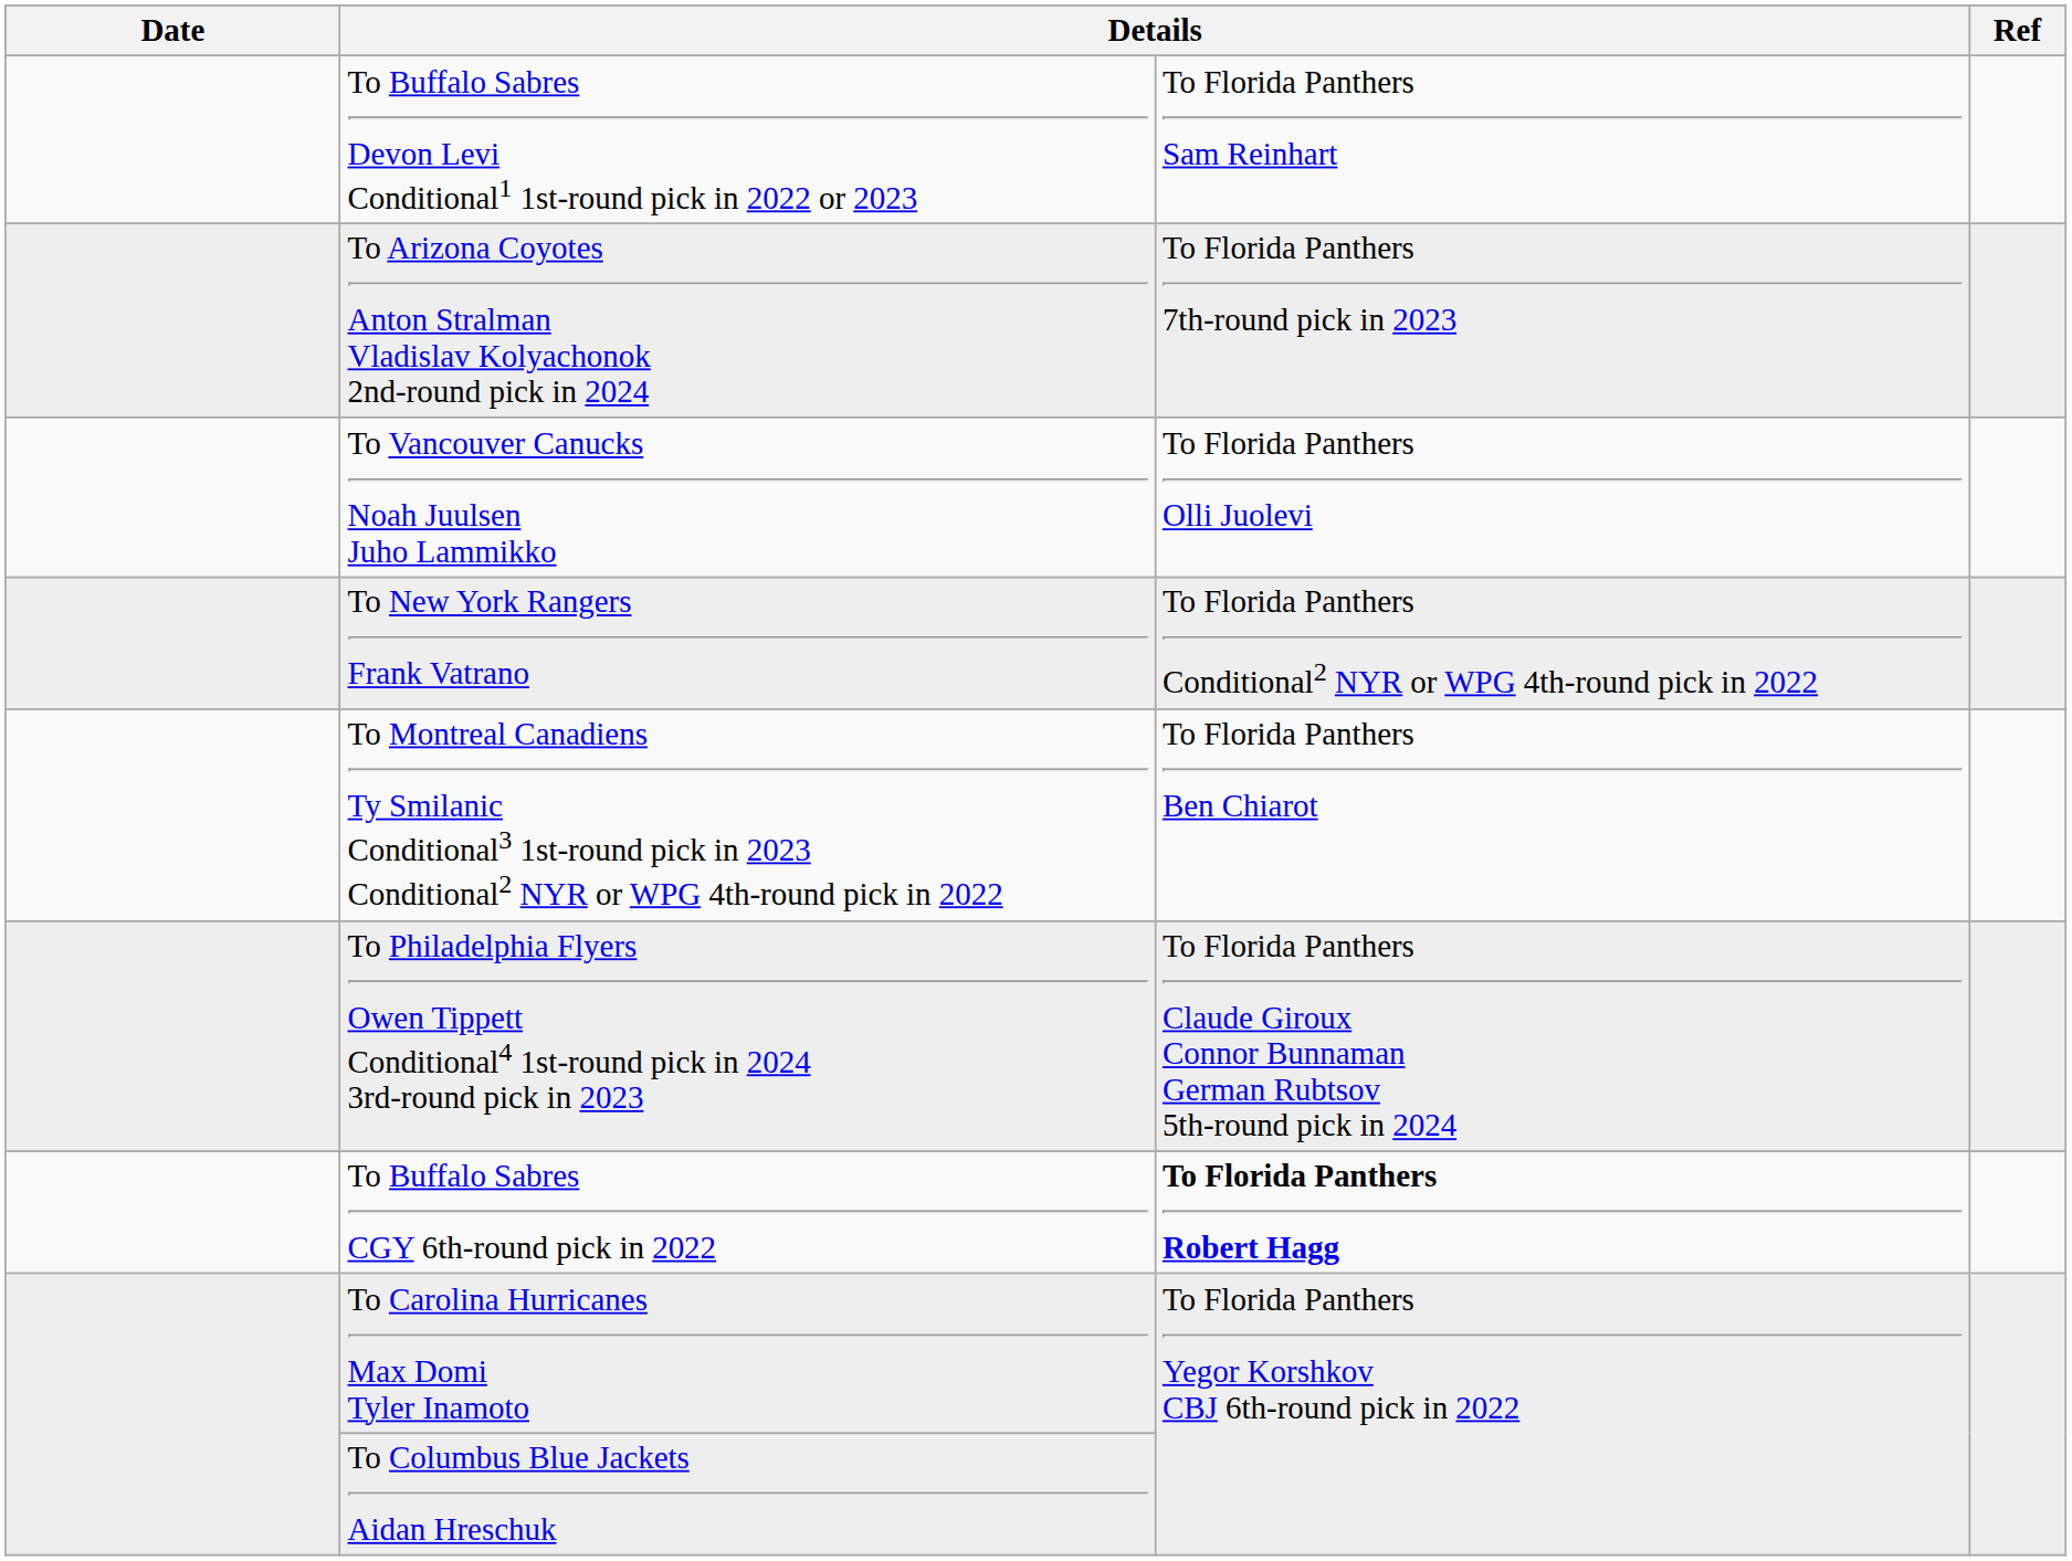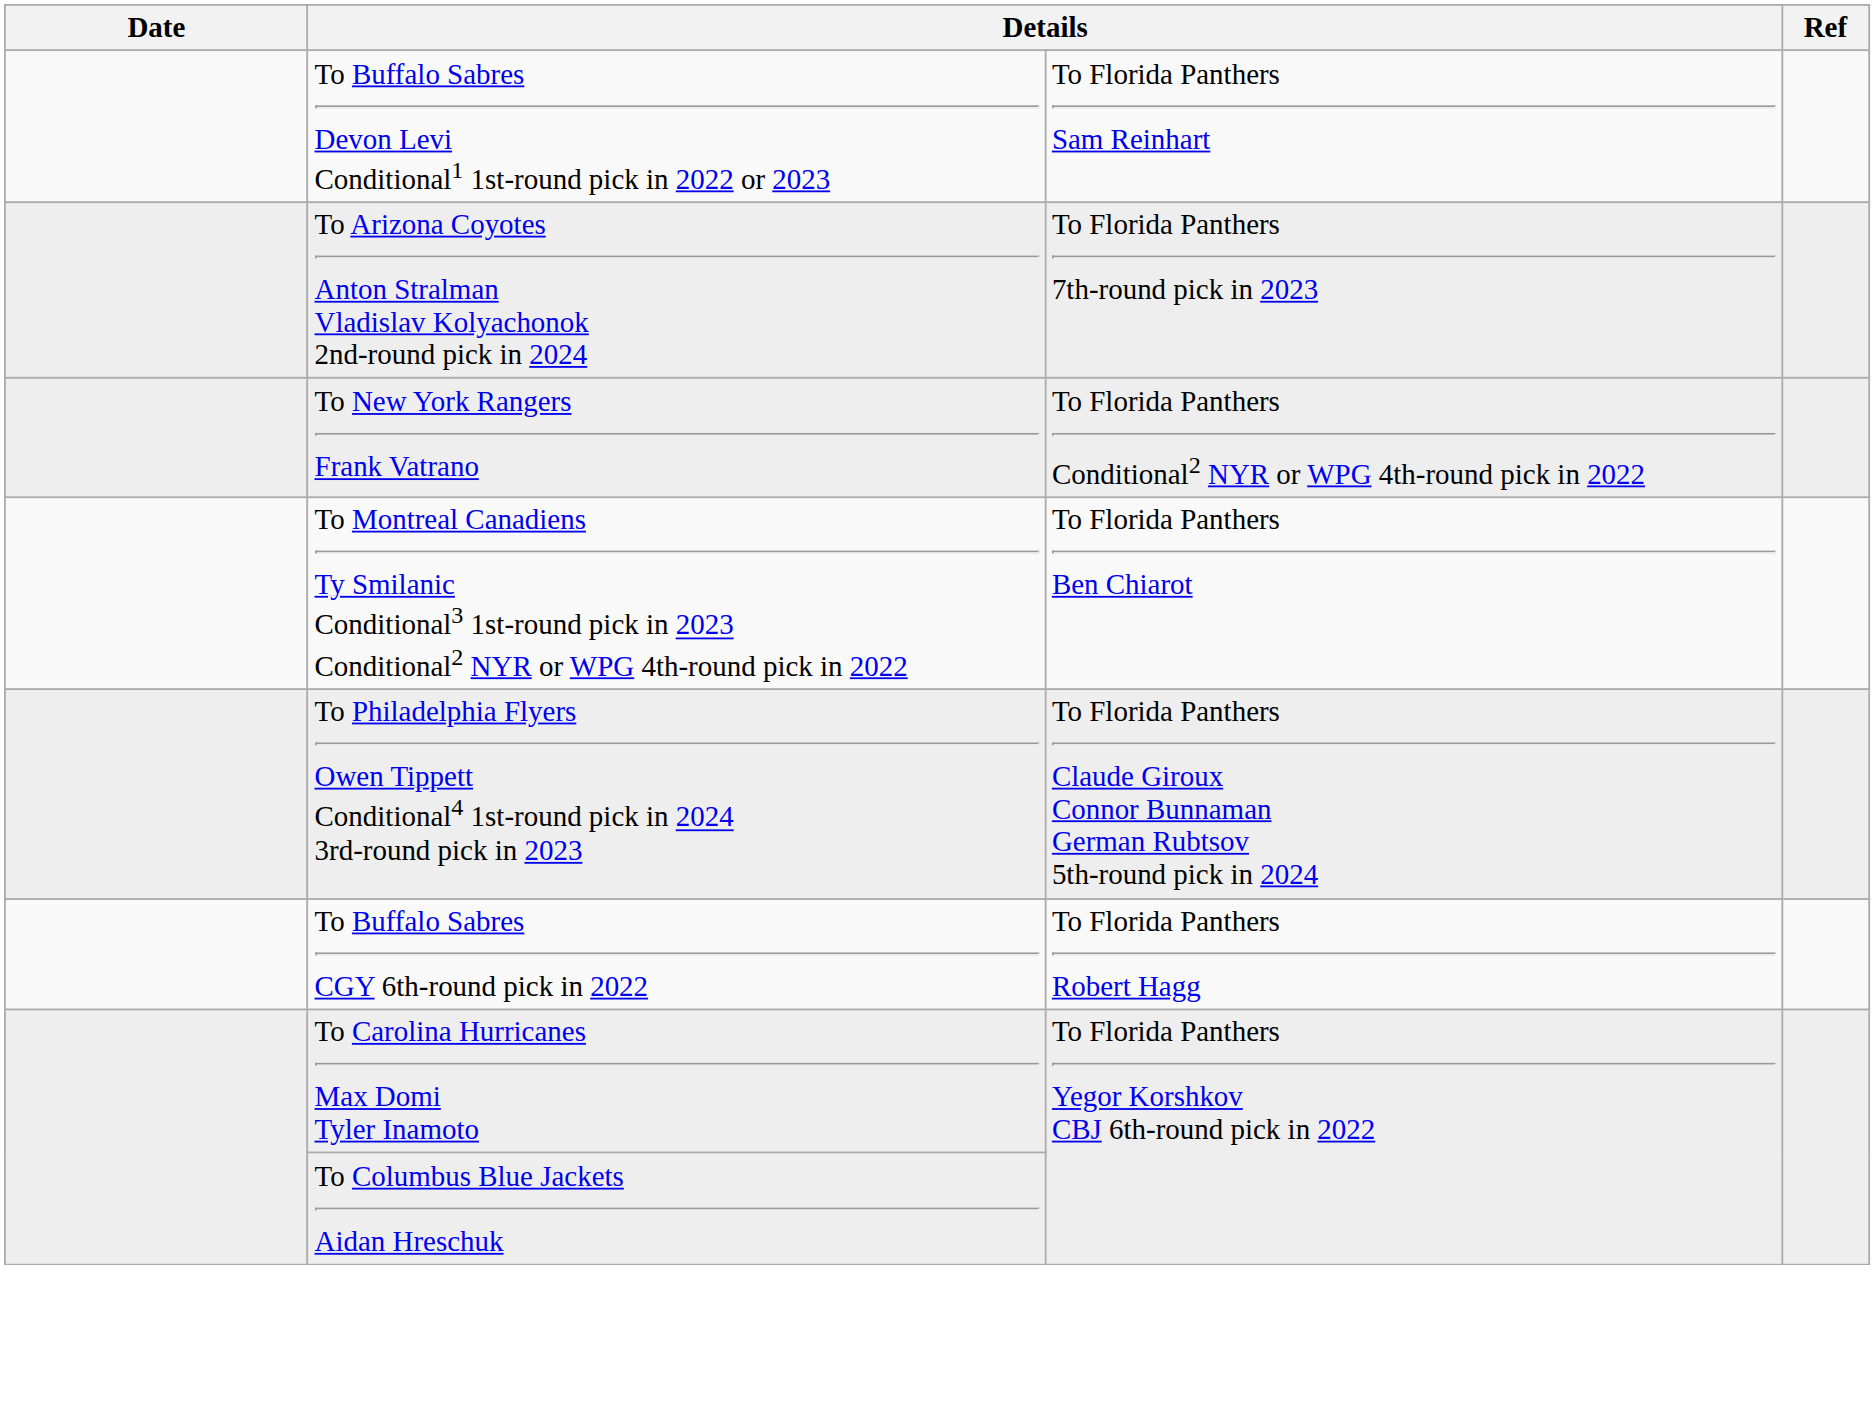- row: To Vancouver Canucks Noah Juulsen Juho Lammikko | To Florida Panthers Olli Juolevi
To Buffalo Sabres CGY 6th-round pick in 2022 | column 3: bold -> normal
